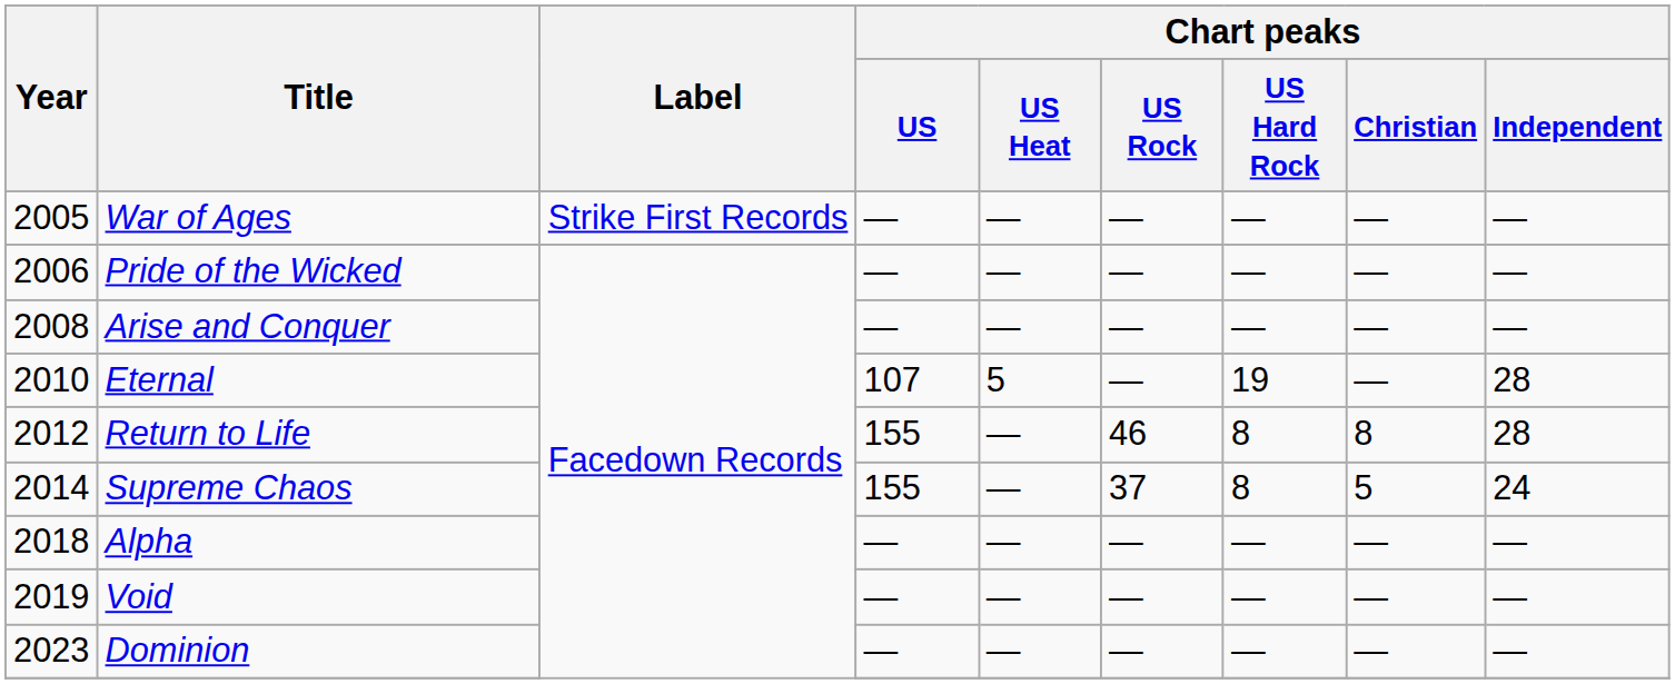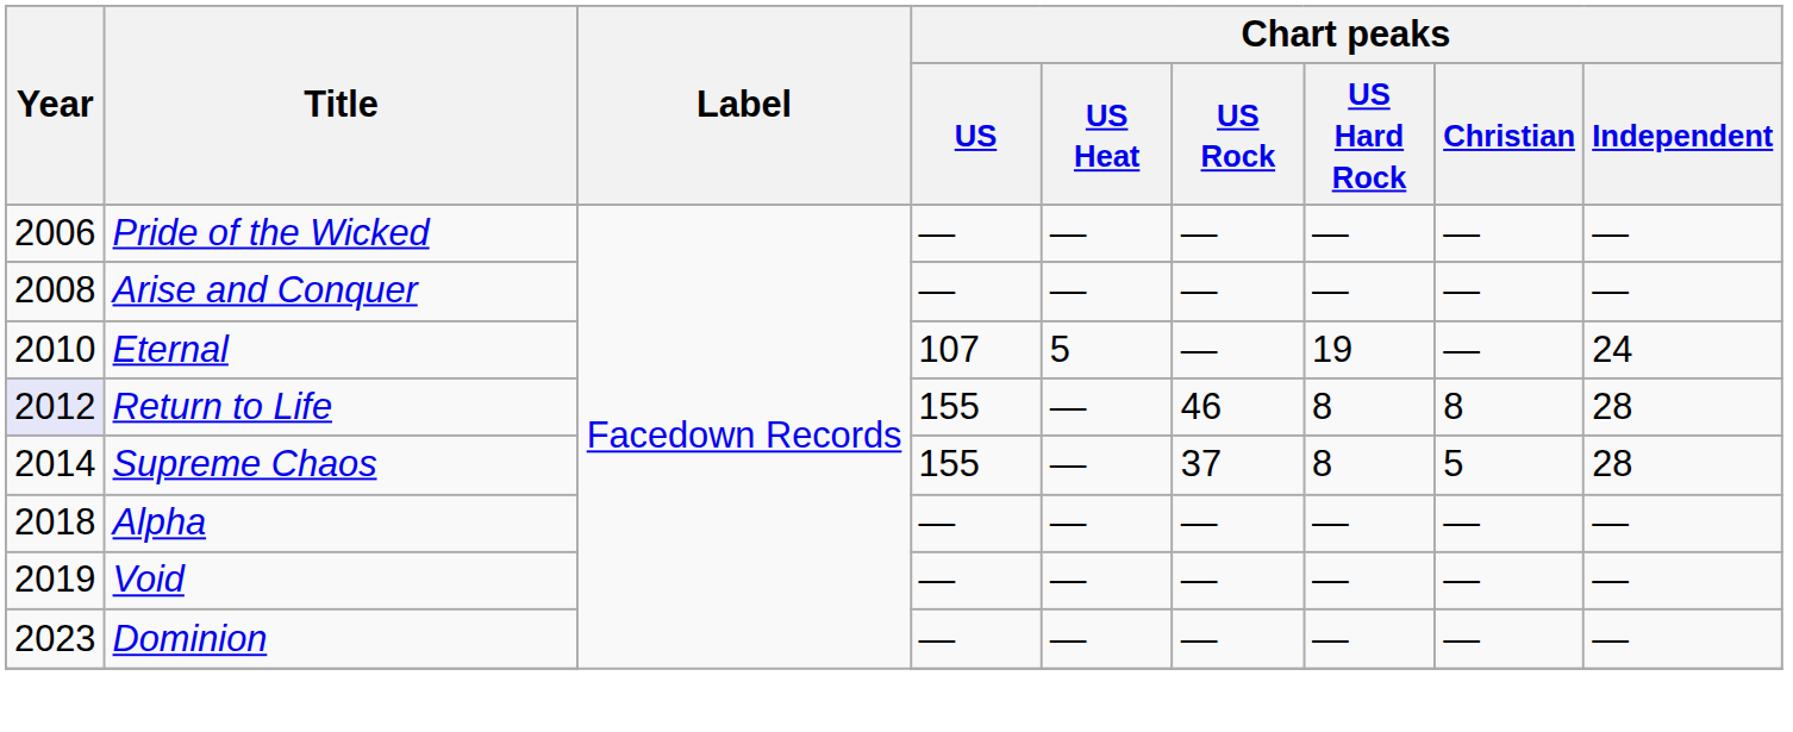- row: 2005 | War of Ages | Strike First Records | — | — | — | — | — | —
Eternal | Chart peaks / Independent: 28 -> 24
Return to Life | Year: no background -> lavender background
Supreme Chaos | Chart peaks / Independent: 24 -> 28
